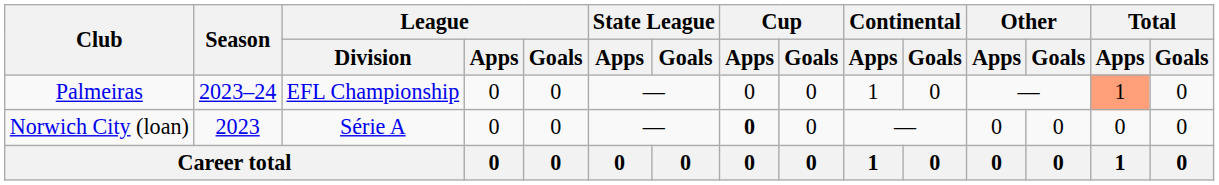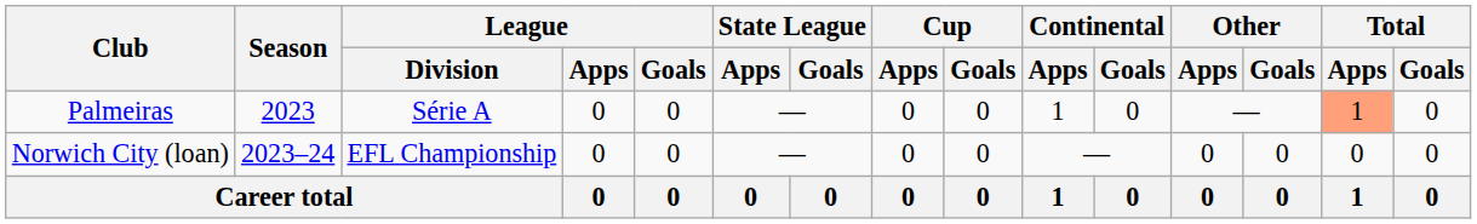Palmeiras | Season: 2023–24 -> 2023
Palmeiras | League / Division: EFL Championship -> Série A
Norwich City (loan) | Season: 2023 -> 2023–24
Norwich City (loan) | League / Division: Série A -> EFL Championship
Norwich City (loan) | Cup / Apps: bold -> normal
